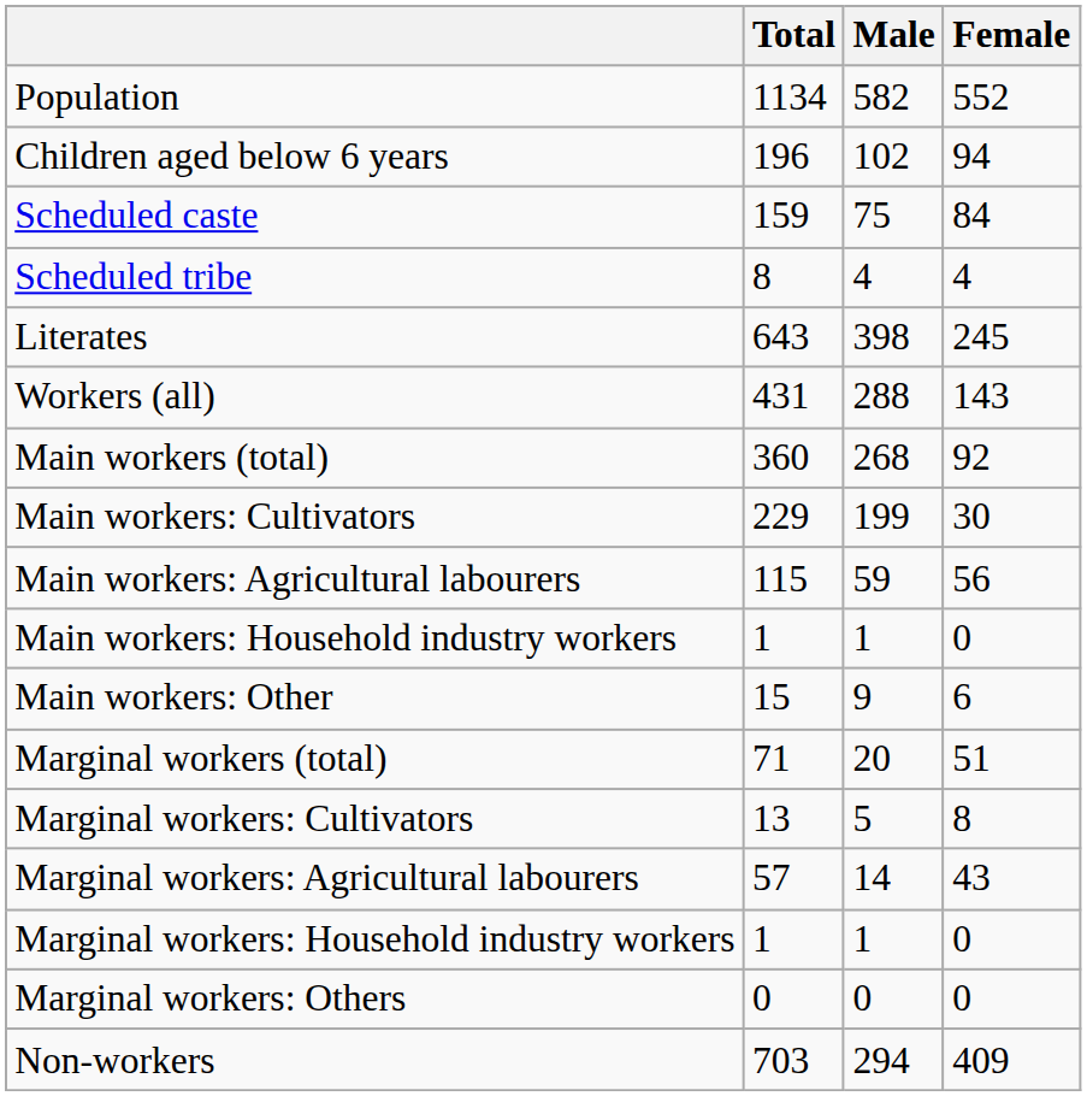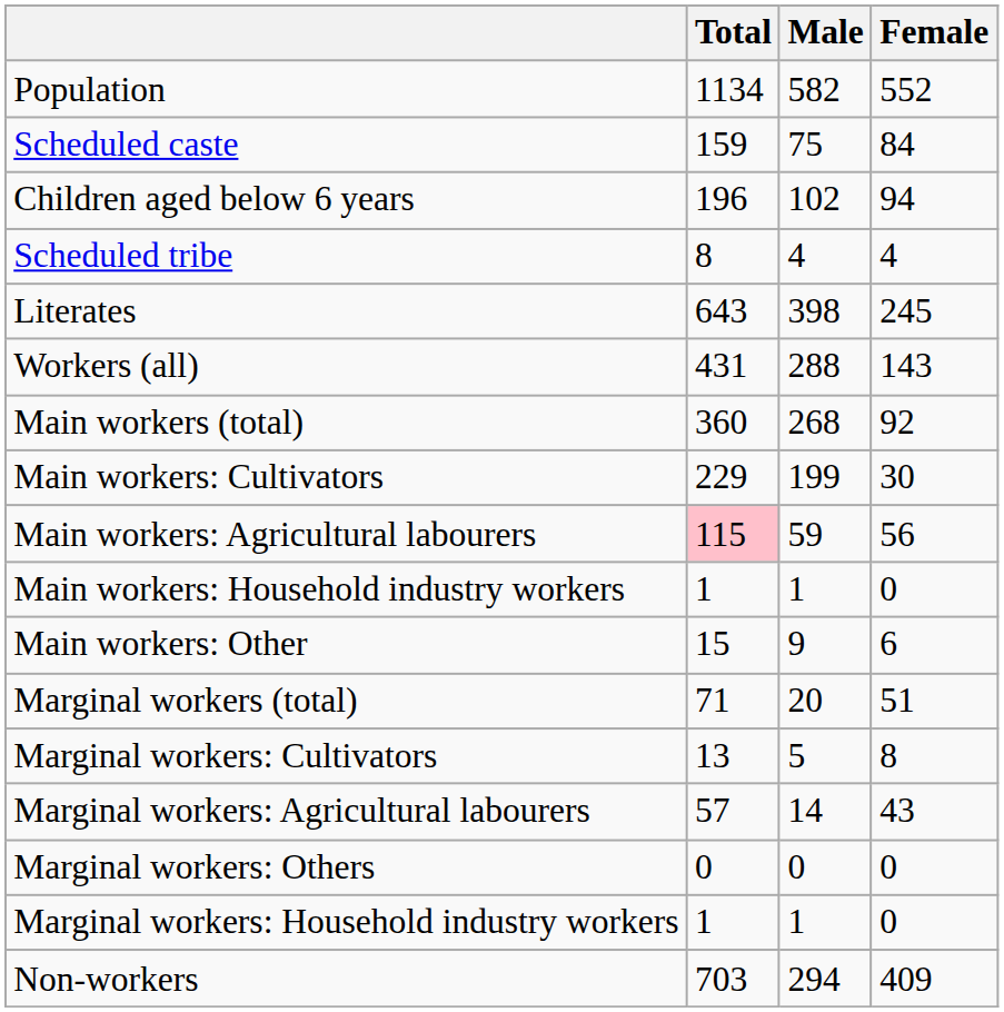rows swapped: Children aged below 6 years <-> Scheduled caste
Main workers: Agricultural labourers | Total: no background -> pink background
rows swapped: Marginal workers: Household industry workers <-> Marginal workers: Others
